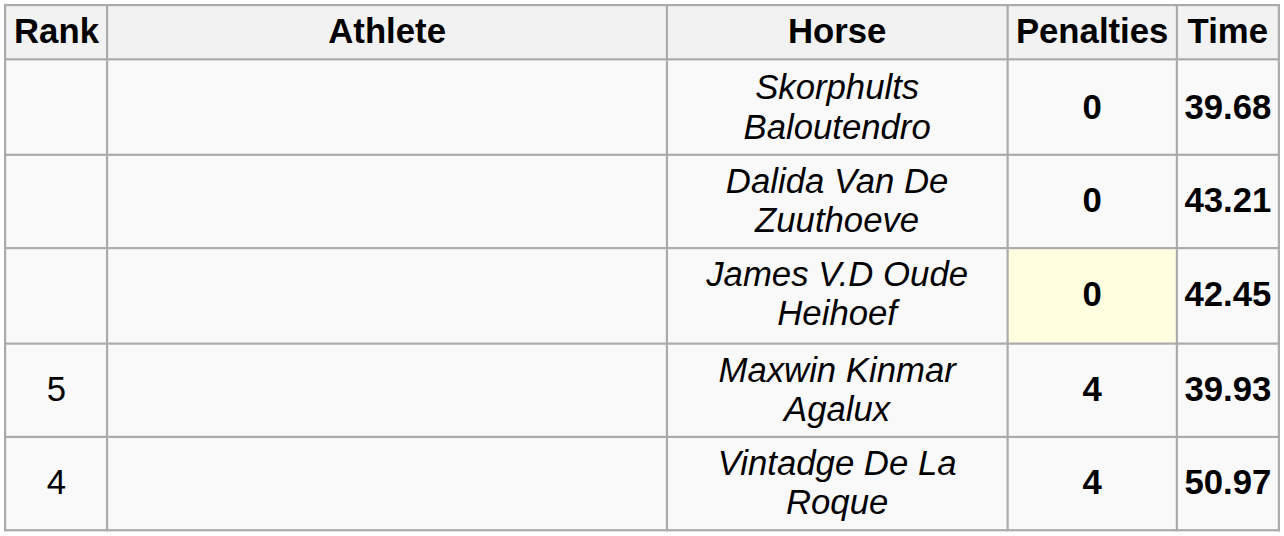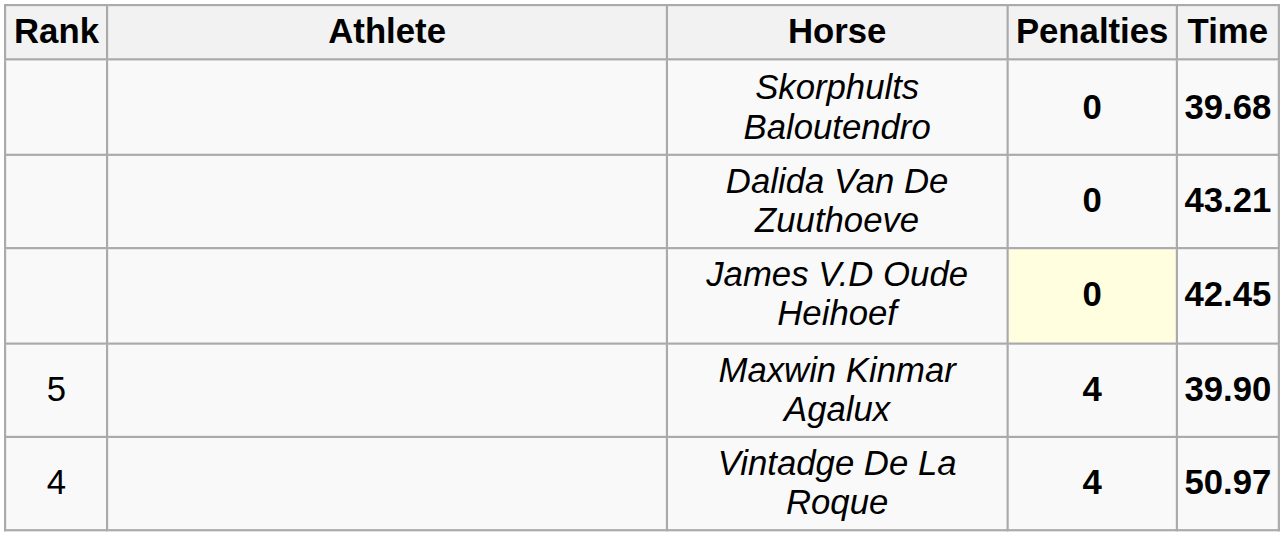Maxwin Kinmar Agalux | Time: 39.93 -> 39.90
